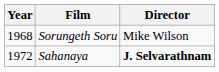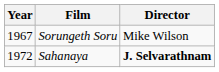Sorungeth Soru | Year: 1968 -> 1967
